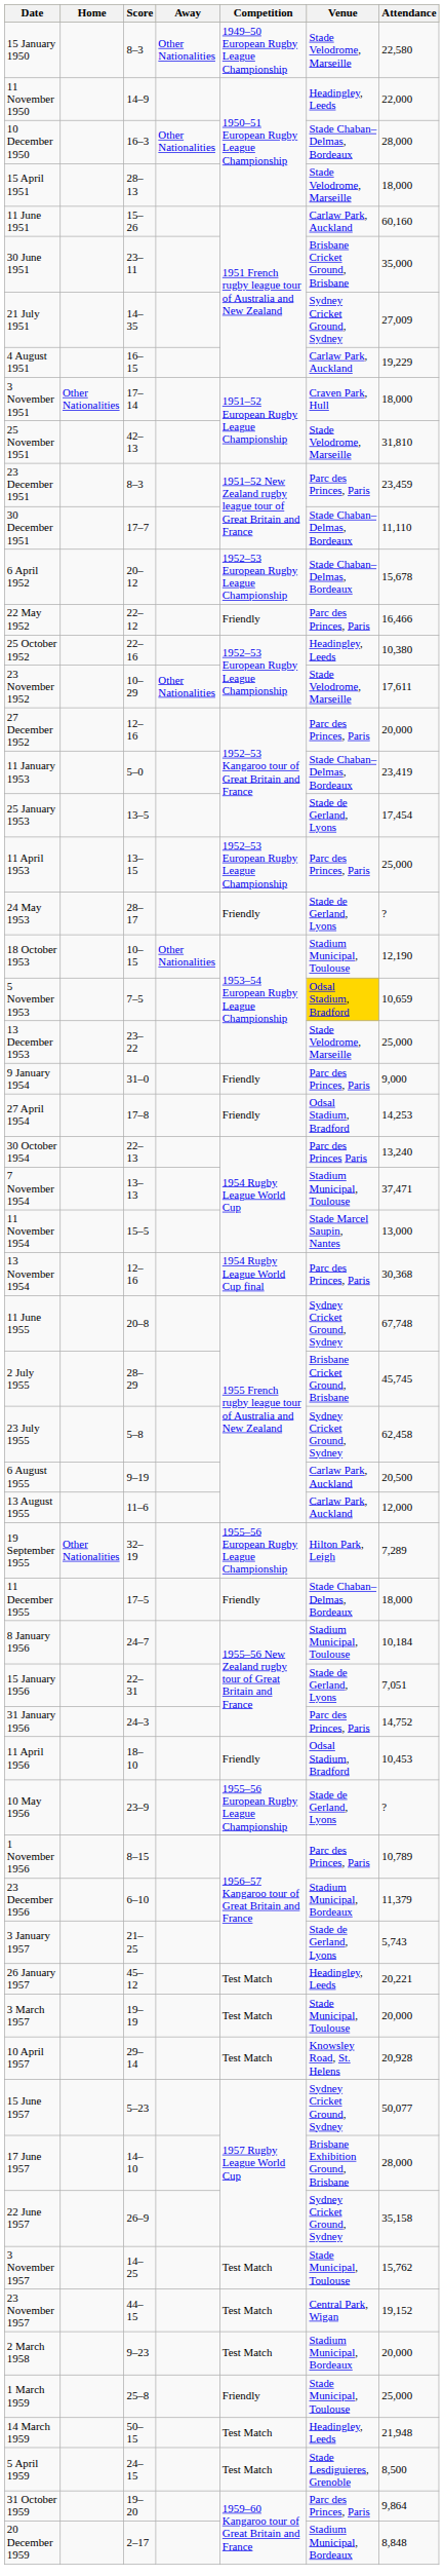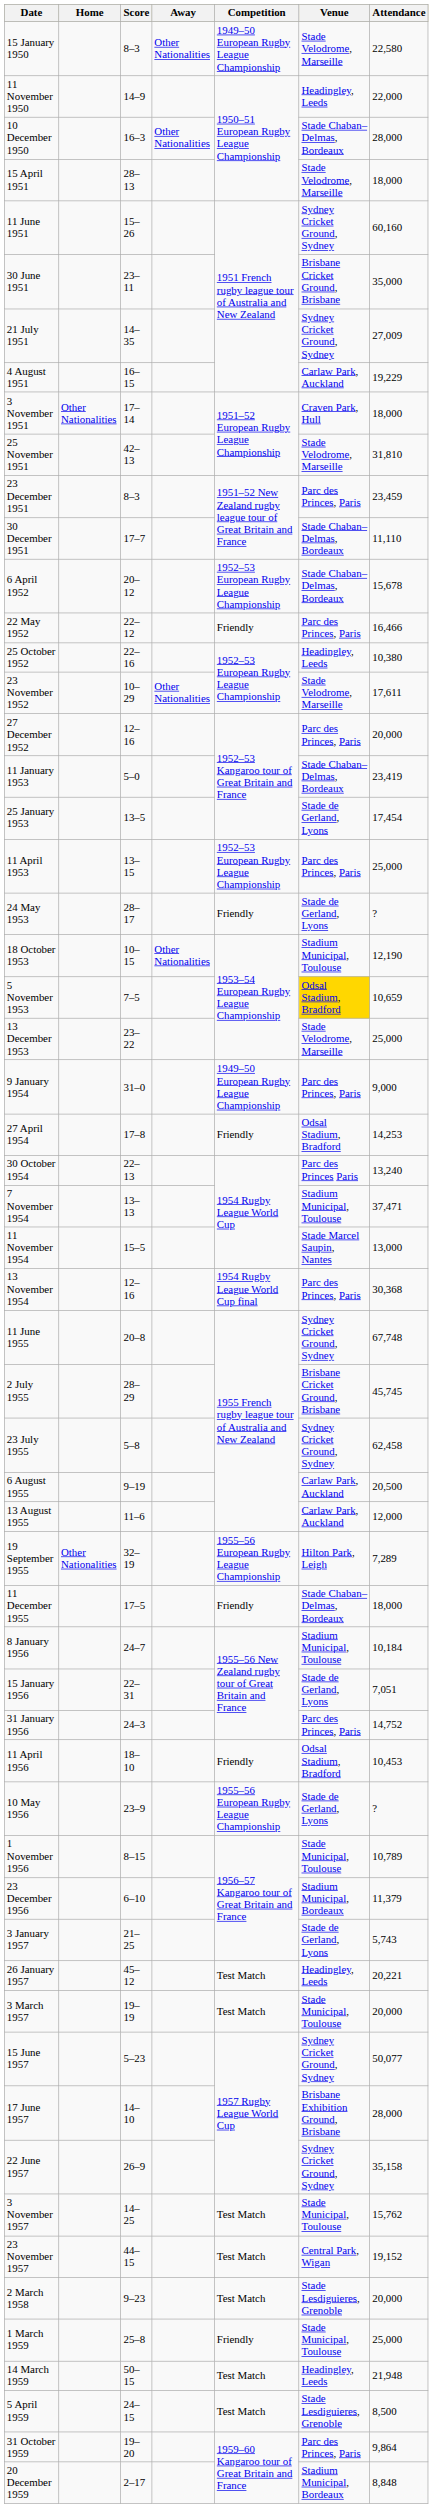11 June 1951 | Venue: Carlaw Park, Auckland -> Sydney Cricket Ground, Sydney
9 January 1954 | Competition: Friendly -> 1949–50 European Rugby League Championship
1 November 1956 | Venue: Parc des Princes, Paris -> Stade Municipal, Toulouse
- row: 10 April 1957 | 29–14 | Test Match | Knowsley Road, St. Helens | 20,928
2 March 1958 | Venue: Stadium Municipal, Bordeaux -> Stade Lesdiguieres, Grenoble
